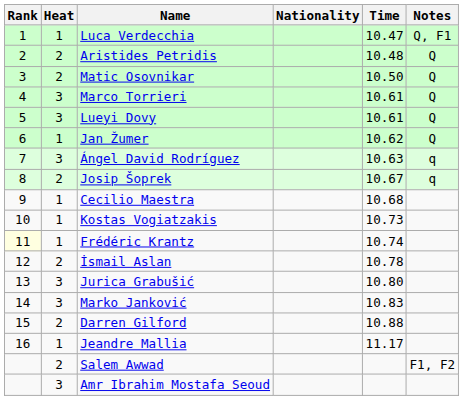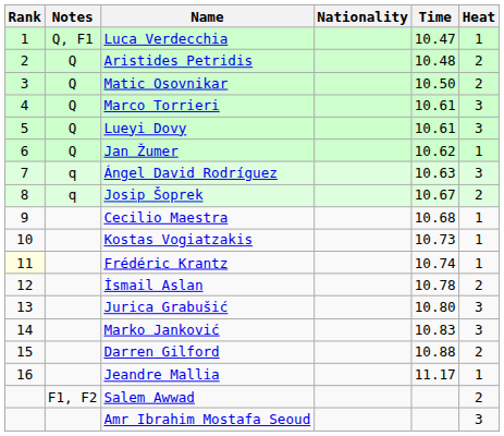columns swapped: Heat <-> Notes
